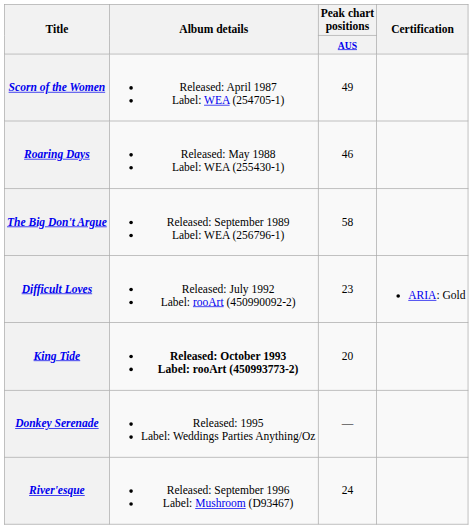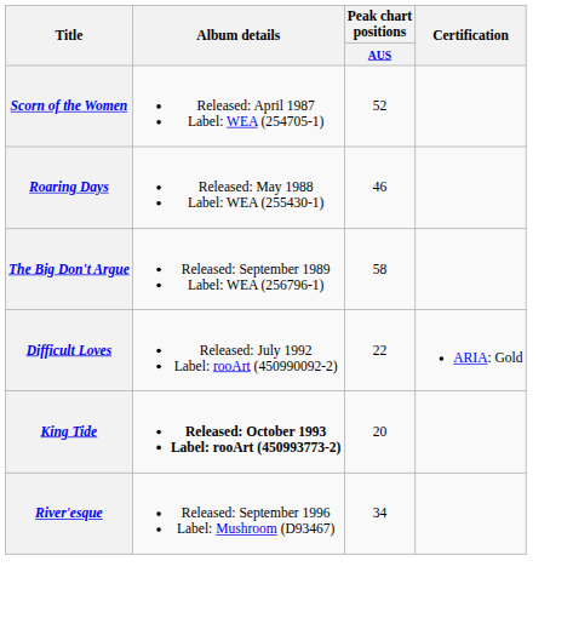Scorn of the Women | Peak chart positions / AUS: 49 -> 52
Difficult Loves | Peak chart positions / AUS: 23 -> 22
- row: Donkey Serenade | Released: 1995 Label: Weddings Parties Anything/Oz | —
River'esque | Peak chart positions / AUS: 24 -> 34
